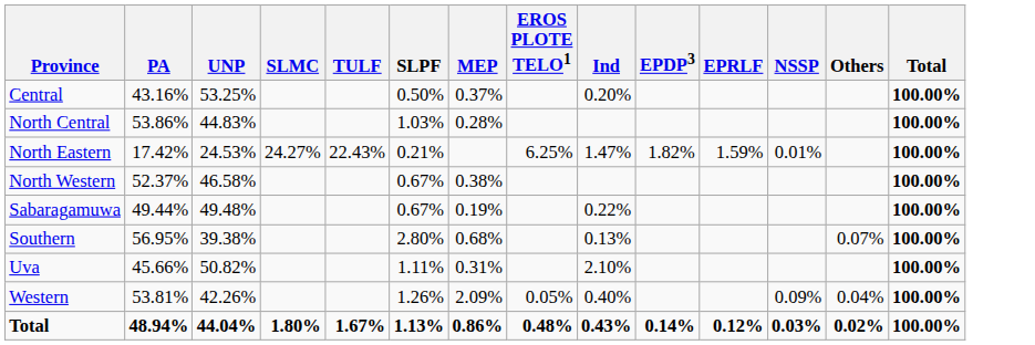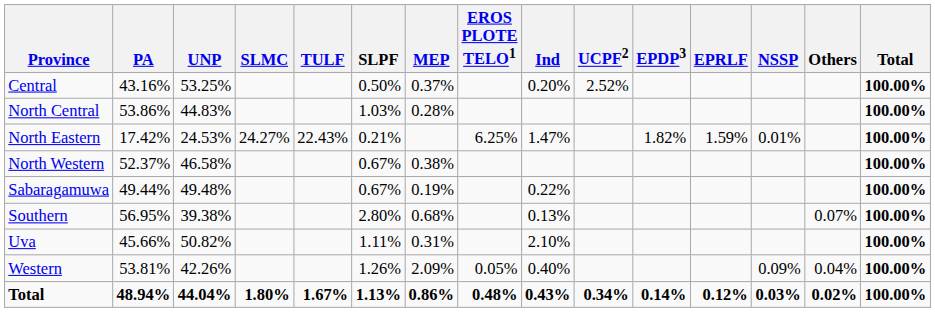+ column: UCPF2 | 2.52% | 0.34%
